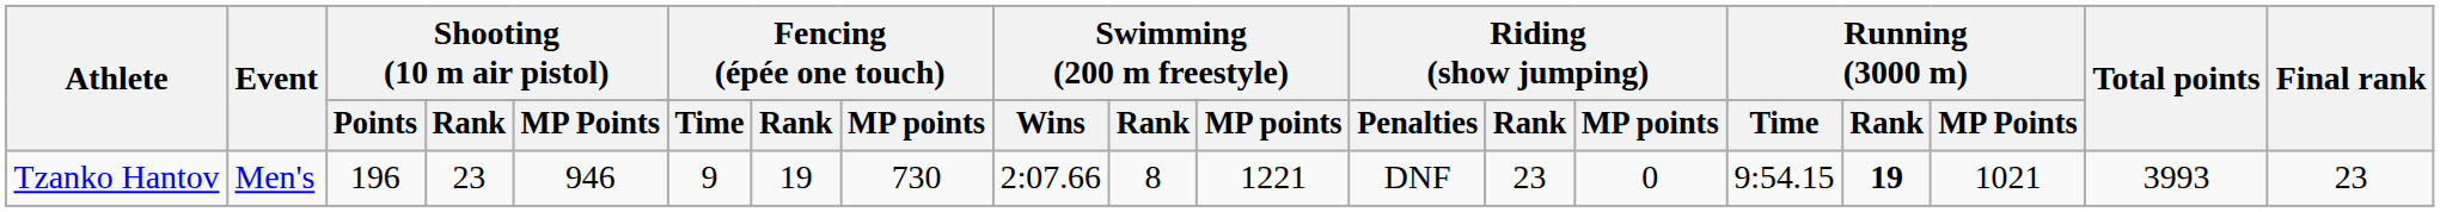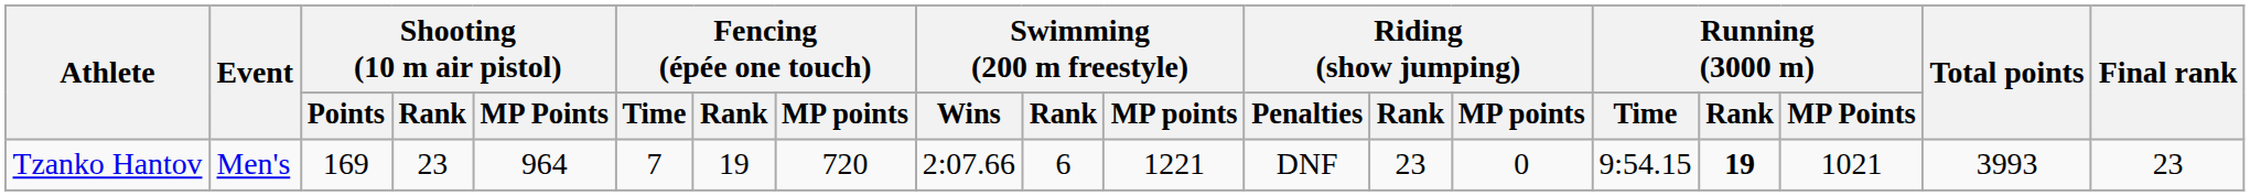Tzanko Hantov | Shooting (10 m air pistol) / Points: 196 -> 169
Tzanko Hantov | Shooting (10 m air pistol) / MP Points: 946 -> 964
Tzanko Hantov | Fencing (épée one touch) / Time: 9 -> 7
Tzanko Hantov | Fencing (épée one touch) / MP points: 730 -> 720
Tzanko Hantov | Swimming (200 m freestyle) / Rank: 8 -> 6
